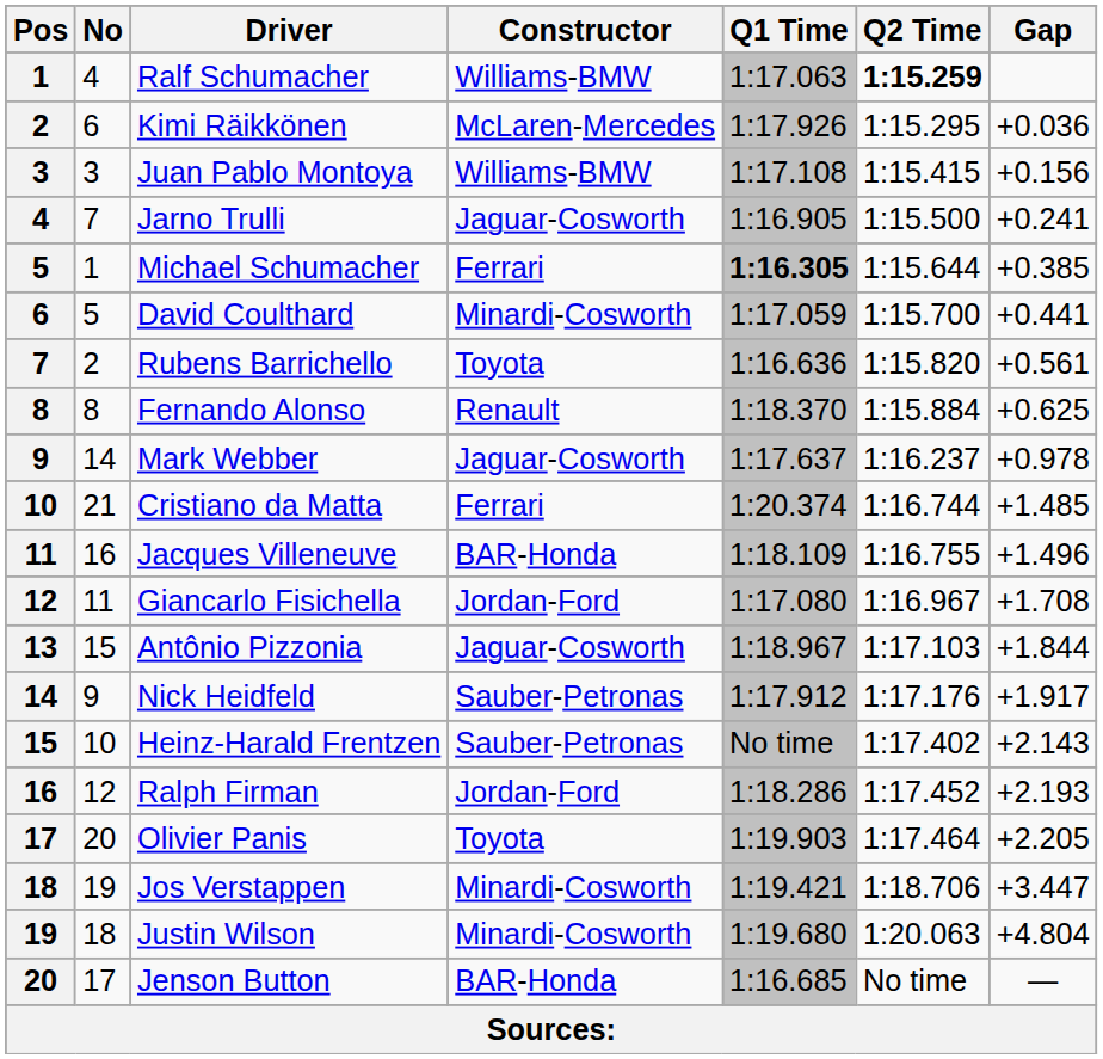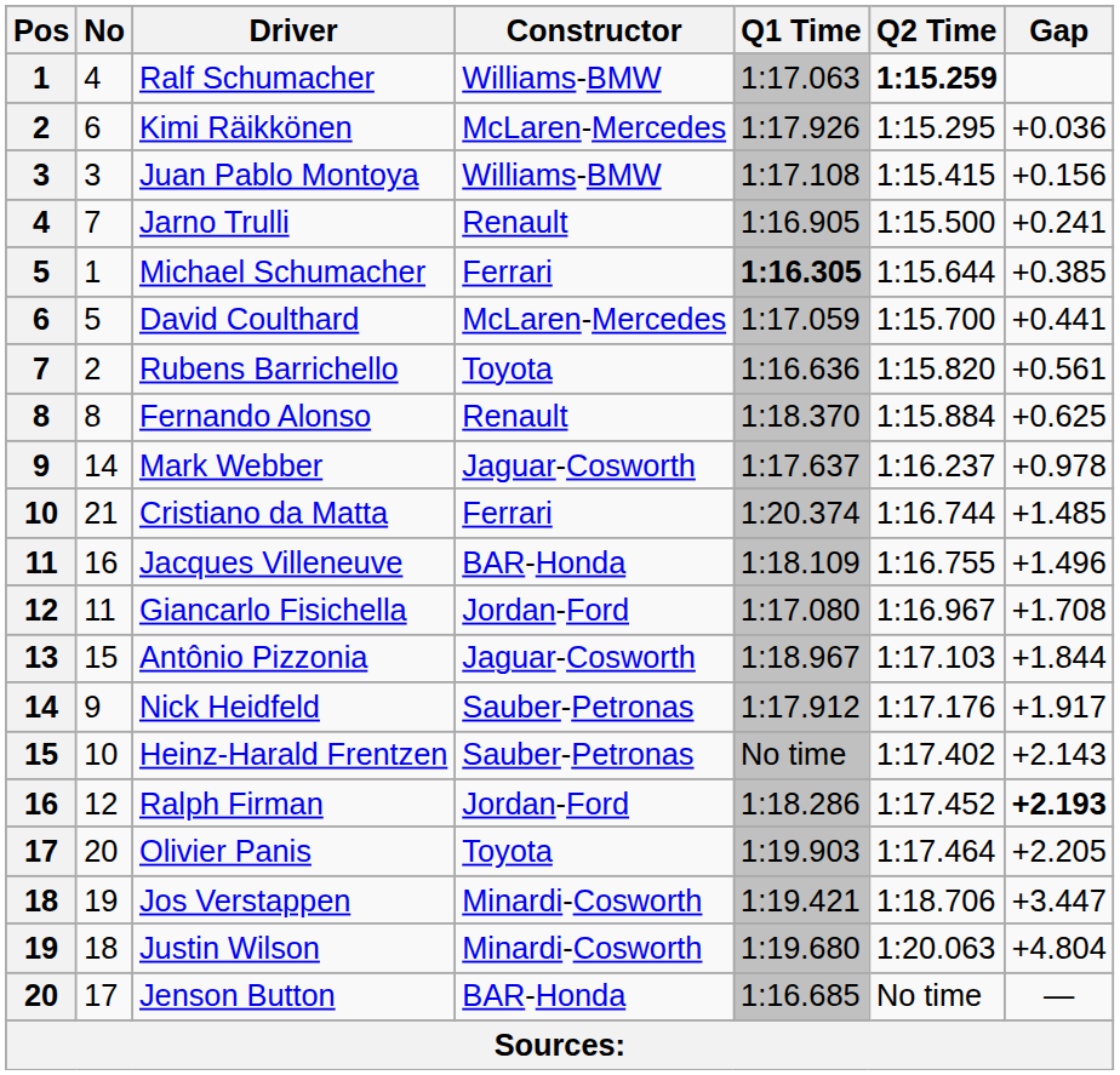Jarno Trulli | Constructor: Jaguar-Cosworth -> Renault
David Coulthard | Constructor: Minardi-Cosworth -> McLaren-Mercedes
Ralph Firman | Gap: normal -> bold
